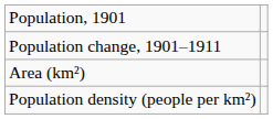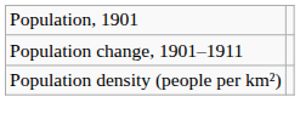- row: Area (km²)
